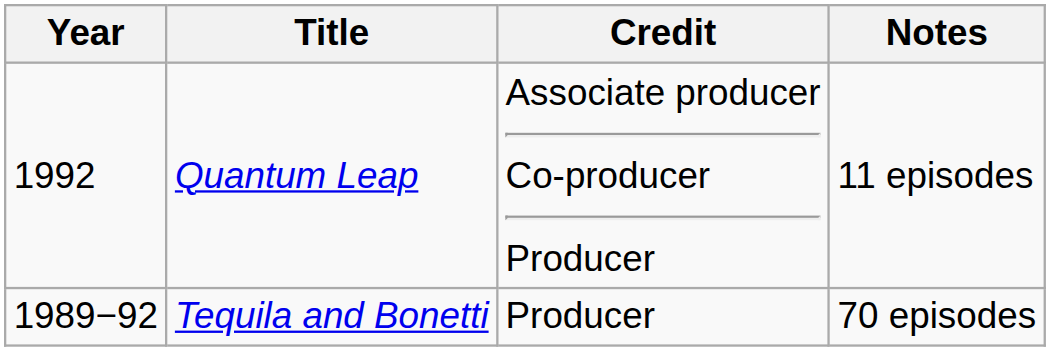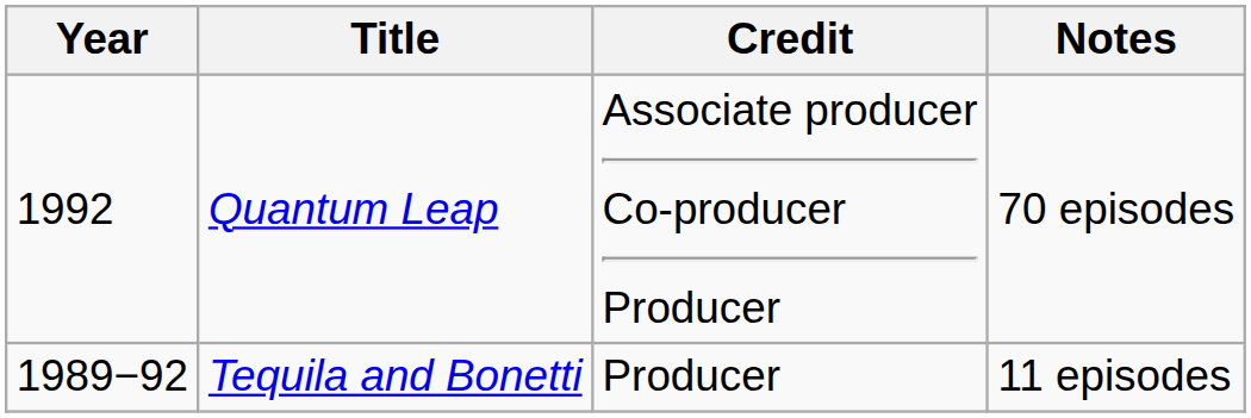Quantum Leap | Notes: 11 episodes -> 70 episodes
Tequila and Bonetti | Notes: 70 episodes -> 11 episodes
